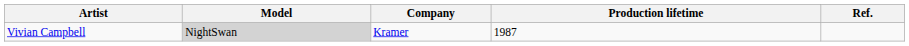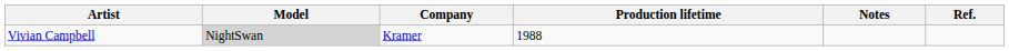+ column: Notes
Vivian Campbell | Production lifetime: 1987 -> 1988
